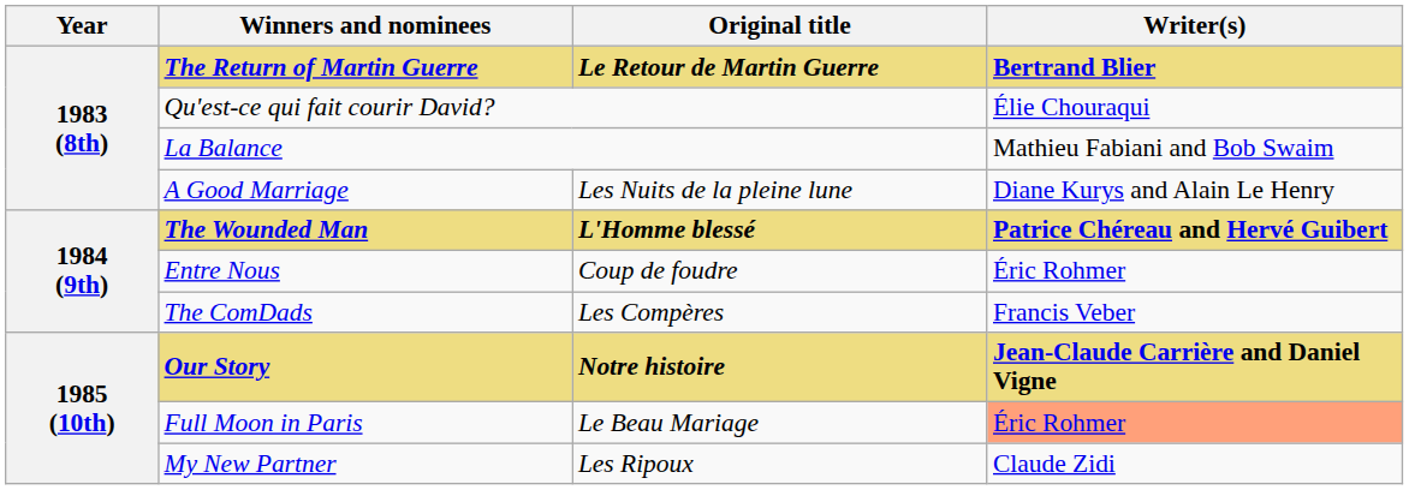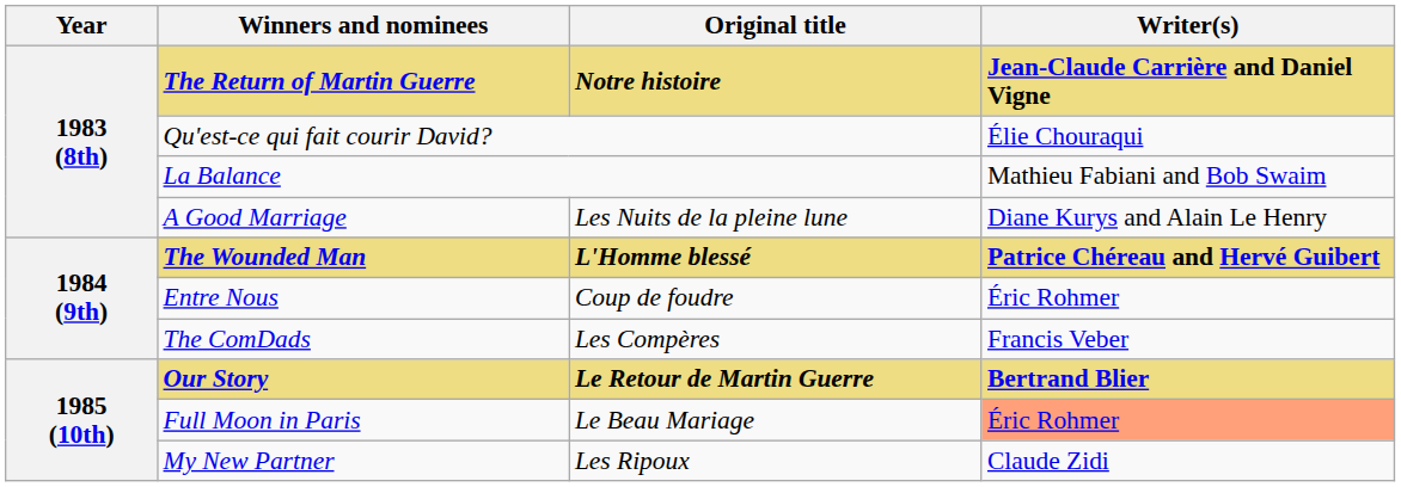The Return of Martin Guerre | Original title: Le Retour de Martin Guerre -> Notre histoire
The Return of Martin Guerre | Writer(s): Bertrand Blier -> Jean-Claude Carrière and Daniel Vigne
Our Story | Original title: Notre histoire -> Le Retour de Martin Guerre
Our Story | Writer(s): Jean-Claude Carrière and Daniel Vigne -> Bertrand Blier
